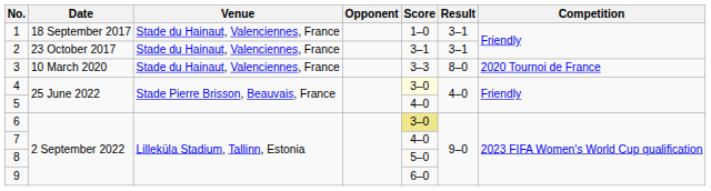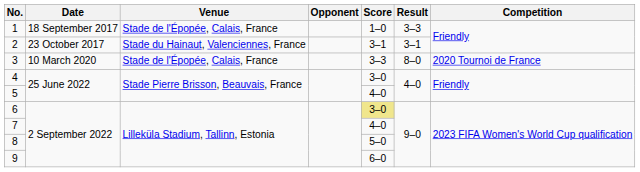1 | Venue: Stade du Hainaut, Valenciennes, France -> Stade de l'Épopée, Calais, France
1 | Result: 3–1 -> 3–3
3 | Venue: Stade du Hainaut, Valenciennes, France -> Stade de l'Épopée, Calais, France
4 | Score: lightyellow background -> no background
